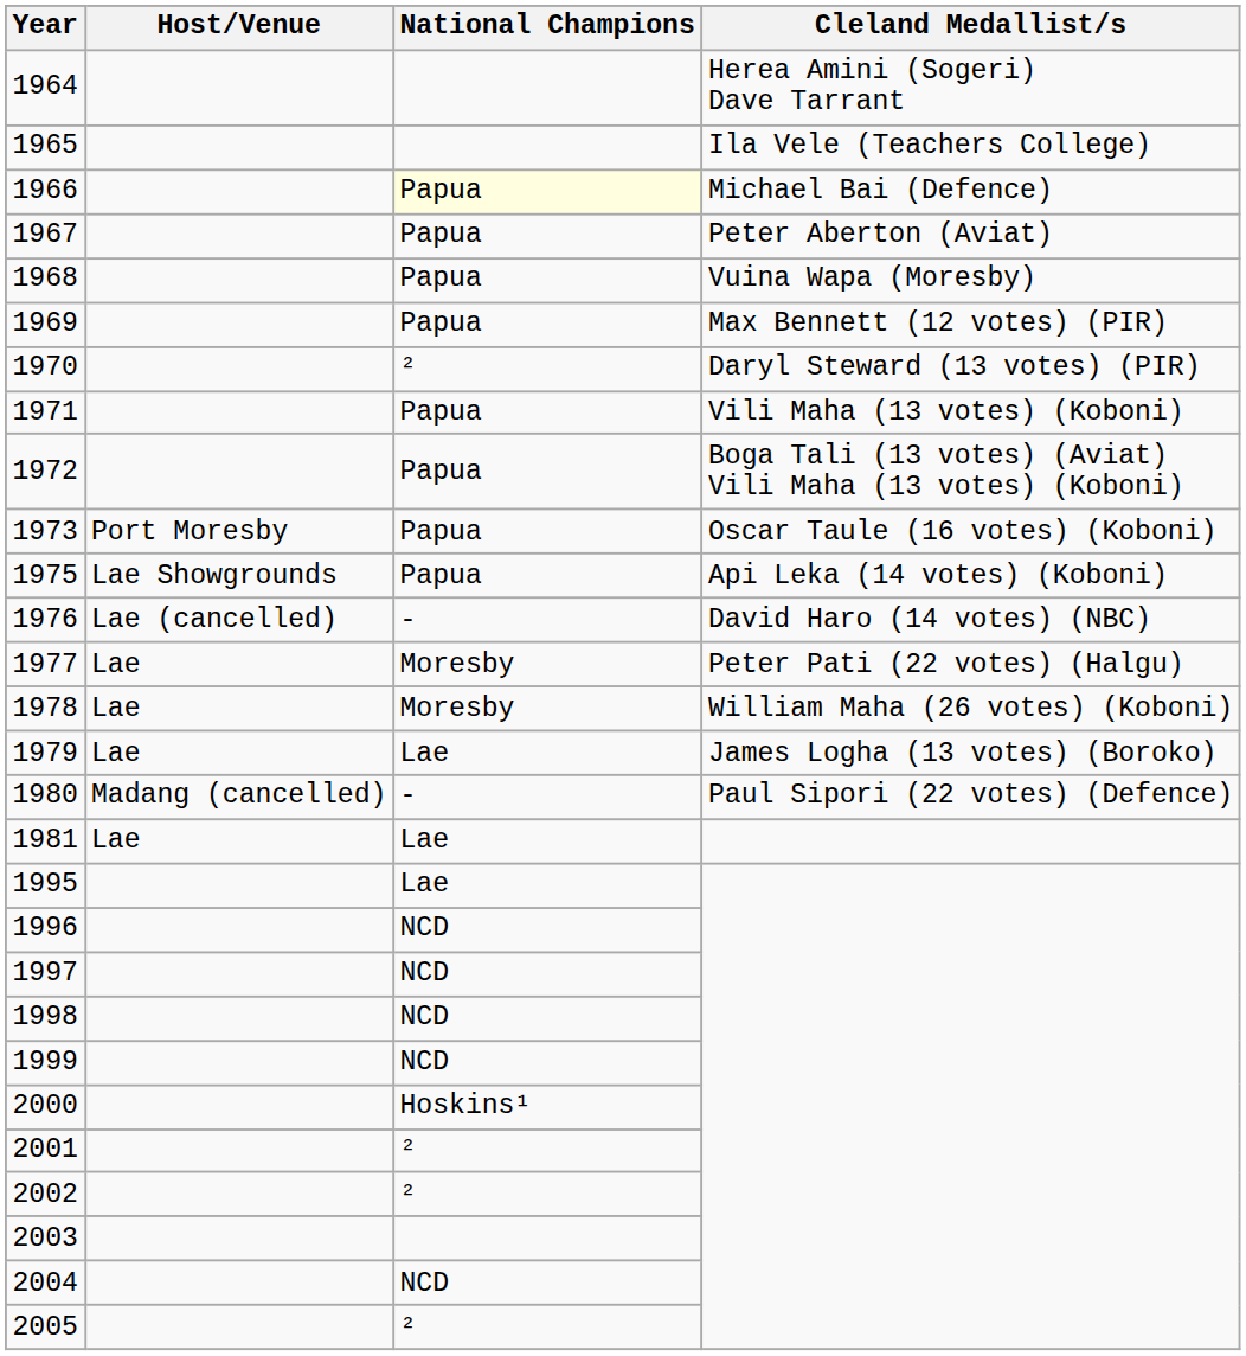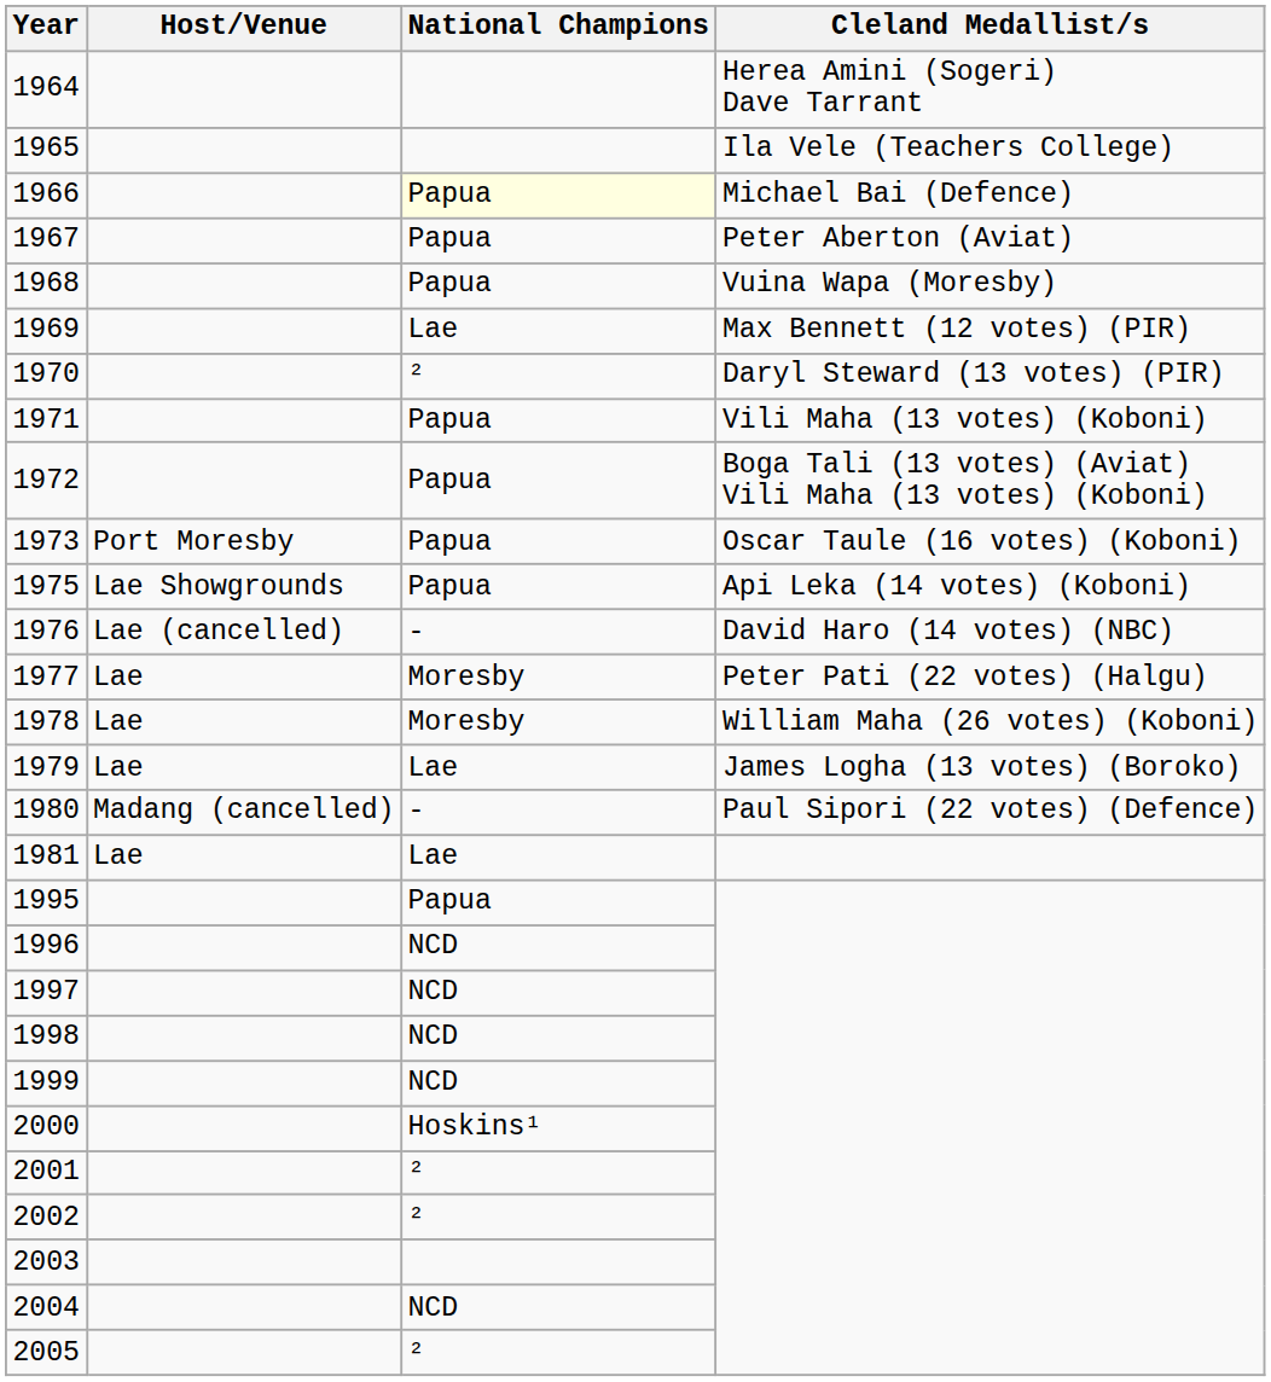1969 | National Champions: Papua -> Lae
1995 | National Champions: Lae -> Papua
